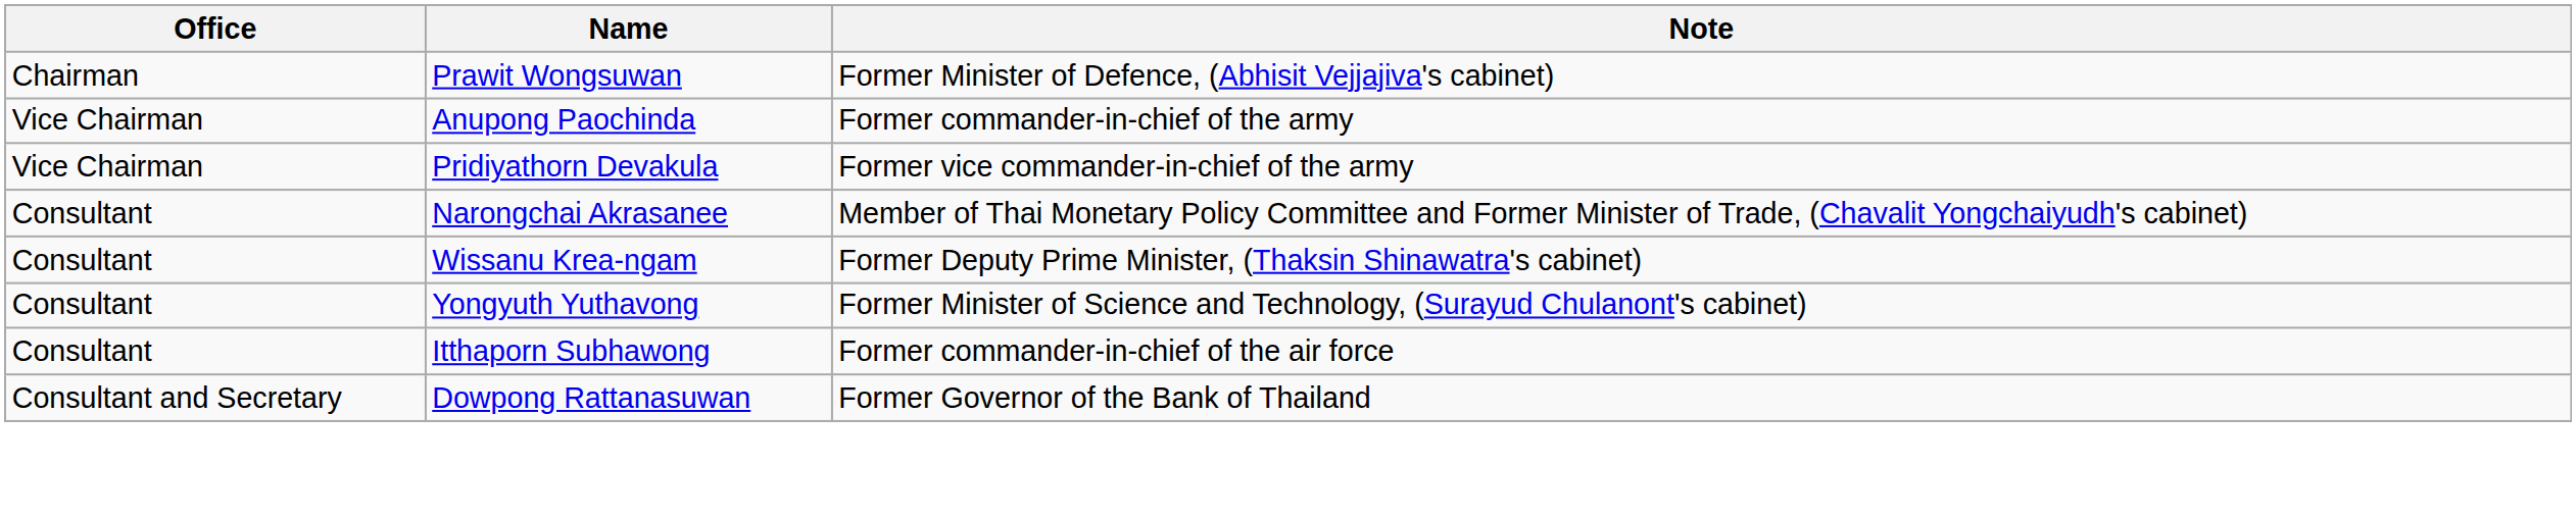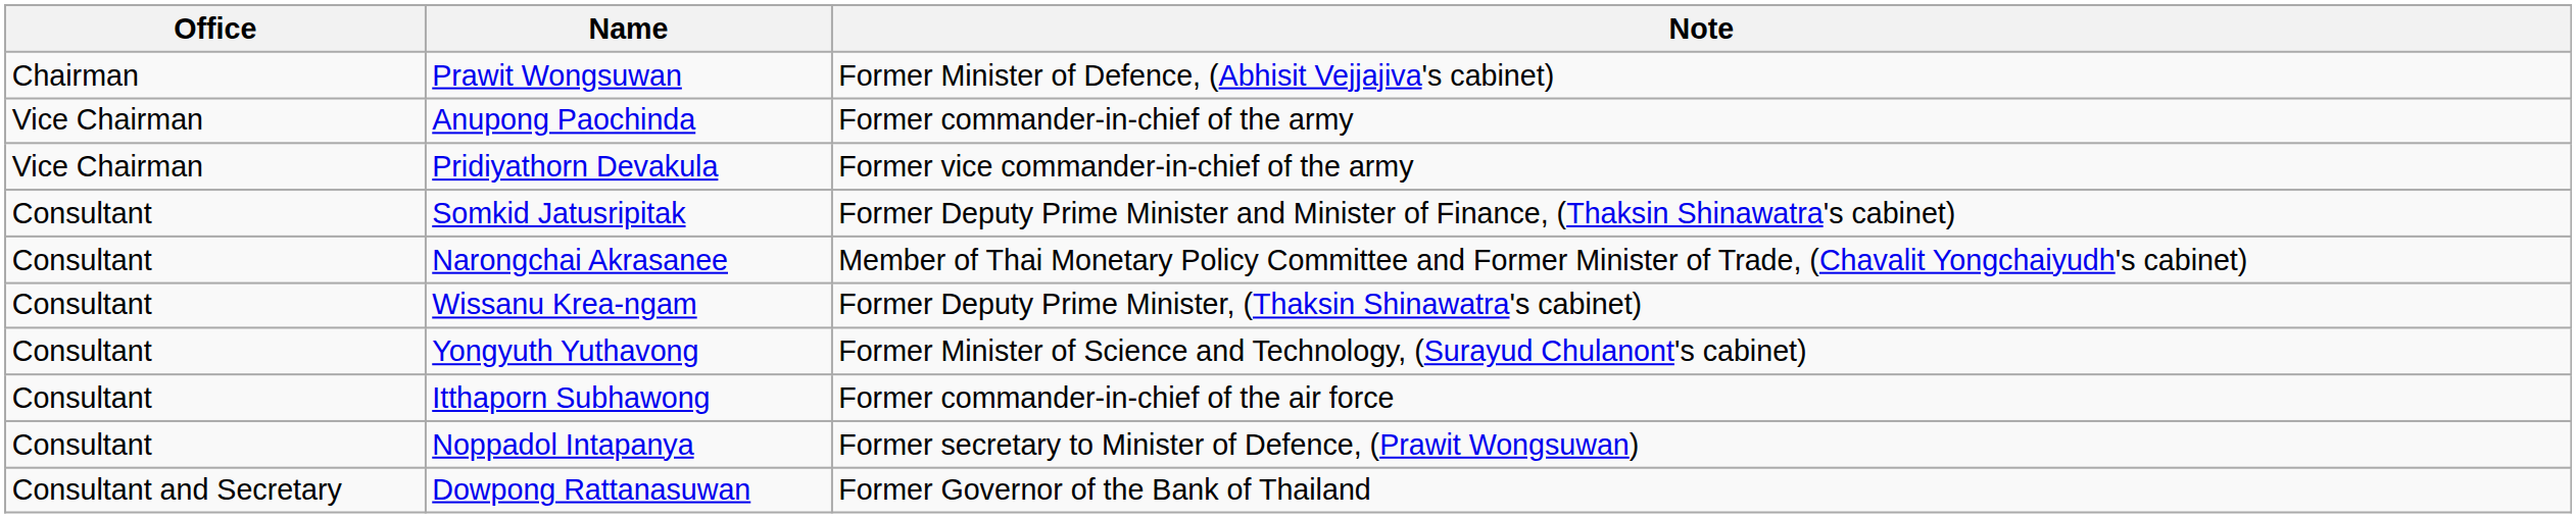+ row: Consultant | Somkid Jatusripitak | Former Deputy Prime Minister and Minister of Finance, (Thaksin Shinawatra's cabinet)
+ row: Consultant | Noppadol Intapanya | Former secretary to Minister of Defence, (Prawit Wongsuwan)
